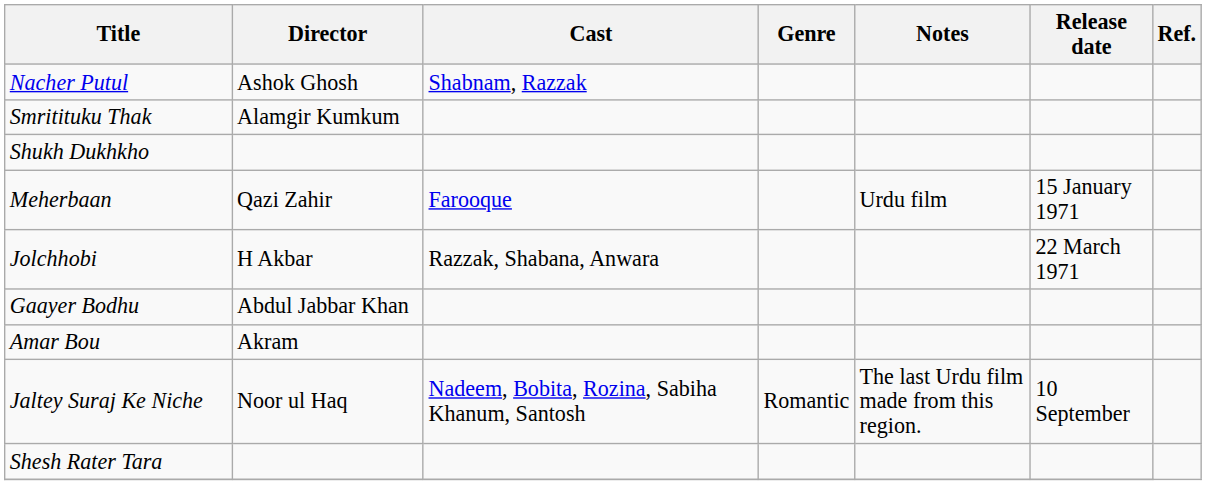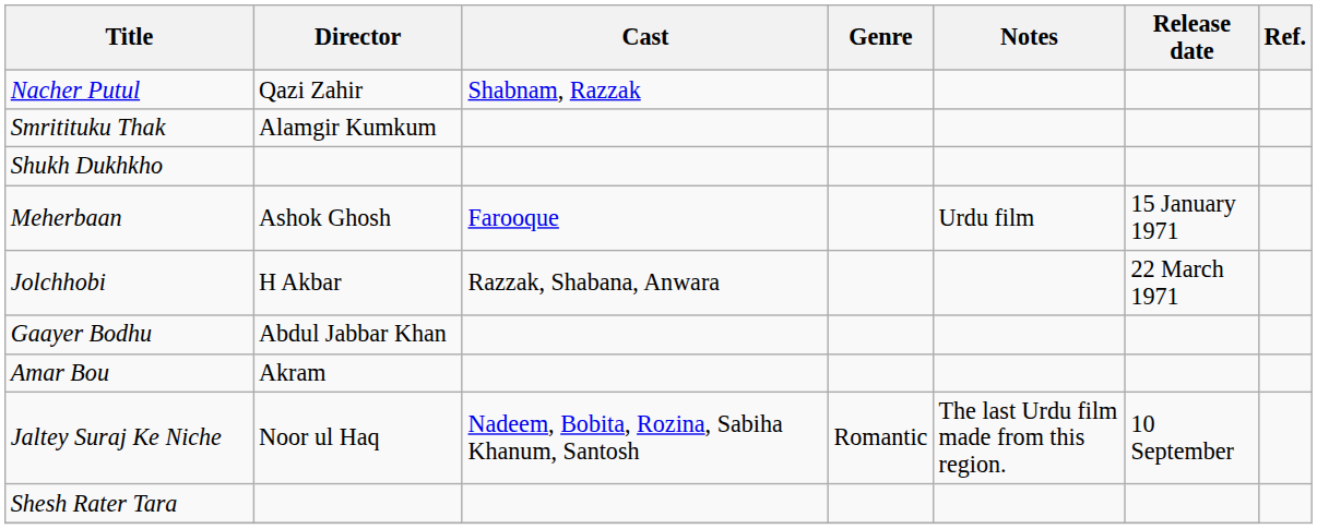Nacher Putul | Director: Ashok Ghosh -> Qazi Zahir
Meherbaan | Director: Qazi Zahir -> Ashok Ghosh
